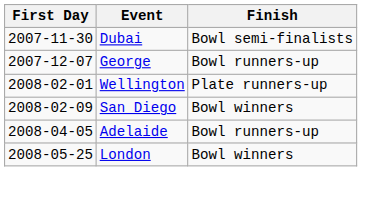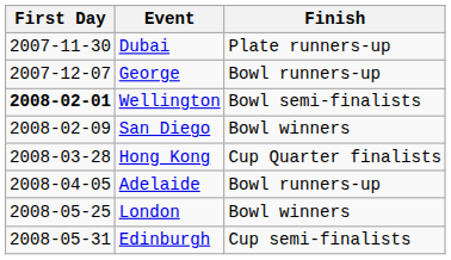Dubai | Finish: Bowl semi-finalists -> Plate runners-up
Wellington | First Day: normal -> bold
Wellington | Finish: Plate runners-up -> Bowl semi-finalists
+ row: 2008-03-28 | Hong Kong | Cup Quarter finalists
+ row: 2008-05-31 | Edinburgh | Cup semi-finalists
